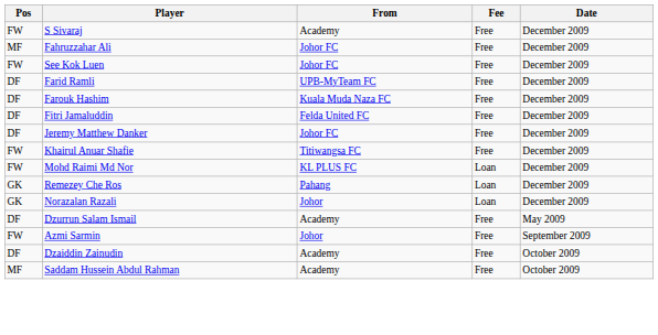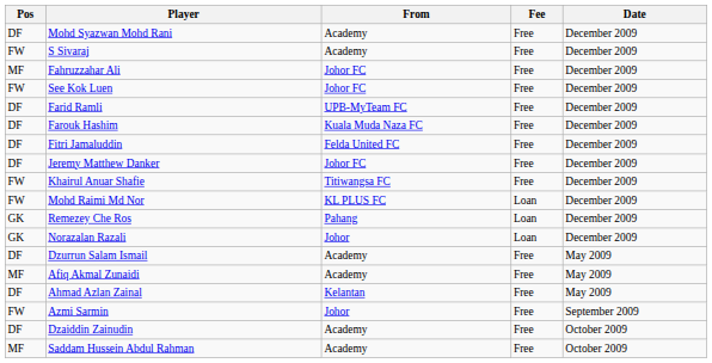+ row: DF | Mohd Syazwan Mohd Rani | Academy | Free | December 2009
+ row: MF | Afiq Akmal Zunaidi | Academy | Free | May 2009
+ row: DF | Ahmad Azlan Zainal | Kelantan | Free | May 2009
